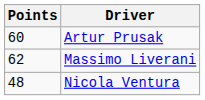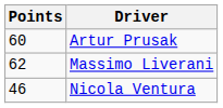Nicola Ventura | Points: 48 -> 46
